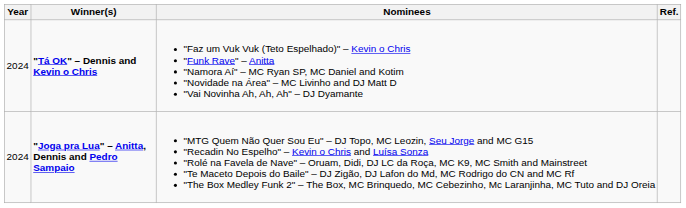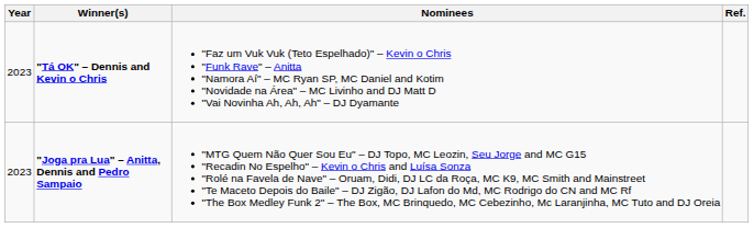"Tá OK" – Dennis and Kevin o Chris | Year: 2024 -> 2023
"Joga pra Lua" – Anitta, Dennis and Pedro Sampaio | Year: 2024 -> 2023
